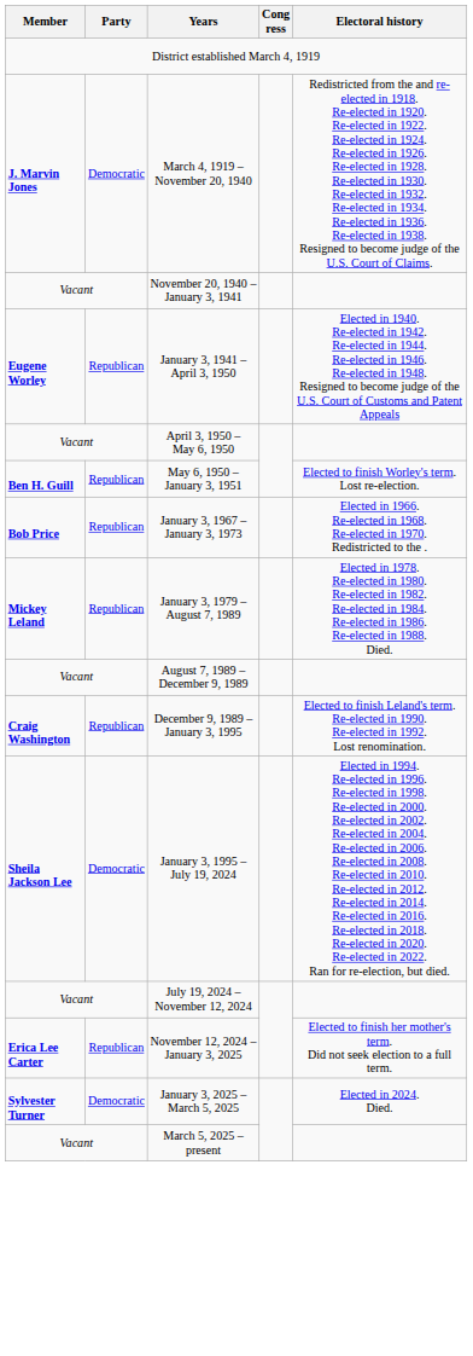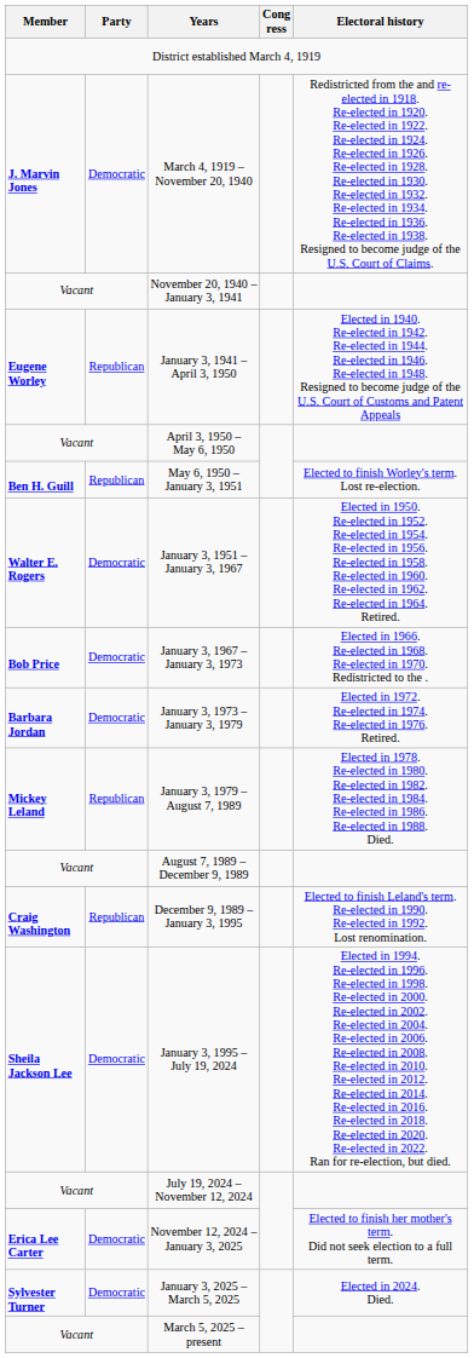+ row: Walter E. Rogers | Democratic | January 3, 1951 – January 3, 1967 | Elected in 1950. Re-elected in 1952. Re-elected in 1954. Re-elected in 1956. Re-elected in 1958. Re-elected in 1960. Re-elected in 1962. Re-elected in 1964. Retired.
January 3, 1967 – January 3, 1973 | Party: Republican -> Democratic
+ row: Barbara Jordan | Democratic | January 3, 1973 – January 3, 1979 | Elected in 1972. Re-elected in 1974. Re-elected in 1976. Retired.
November 12, 2024 – January 3, 2025 | Party: Republican -> Democratic
